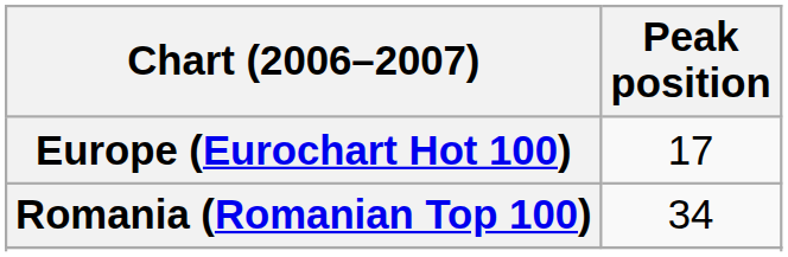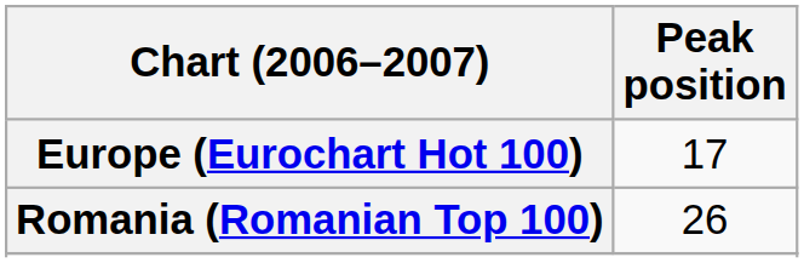Romania (Romanian Top 100) | Peak position: 34 -> 26
